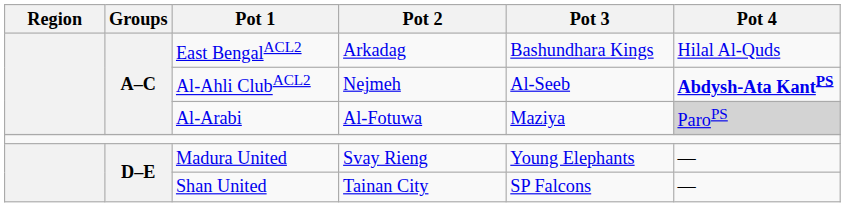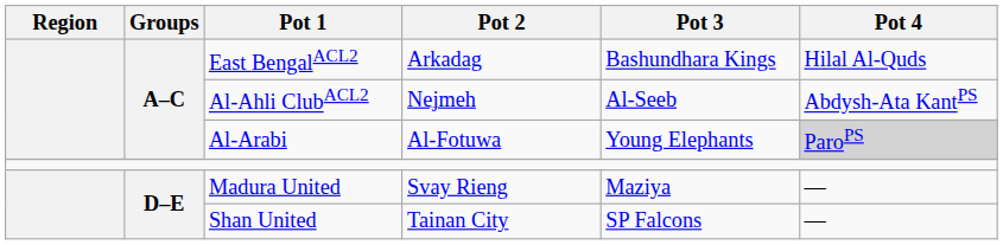Al-Ahli ClubACL2 | Pot 4: bold -> normal
Al-Arabi | Pot 3: Maziya -> Young Elephants
Madura United | Pot 3: Young Elephants -> Maziya
